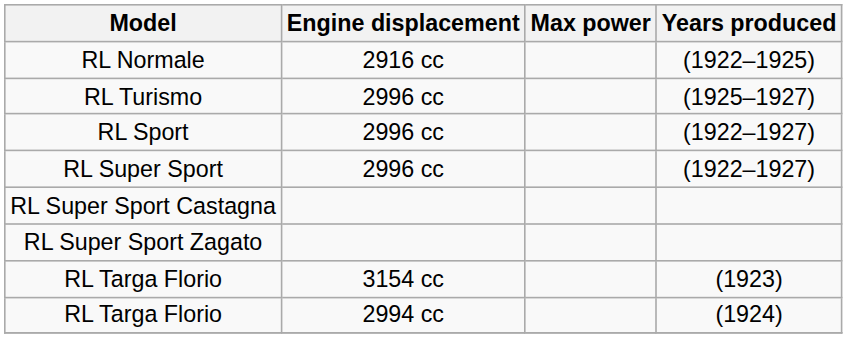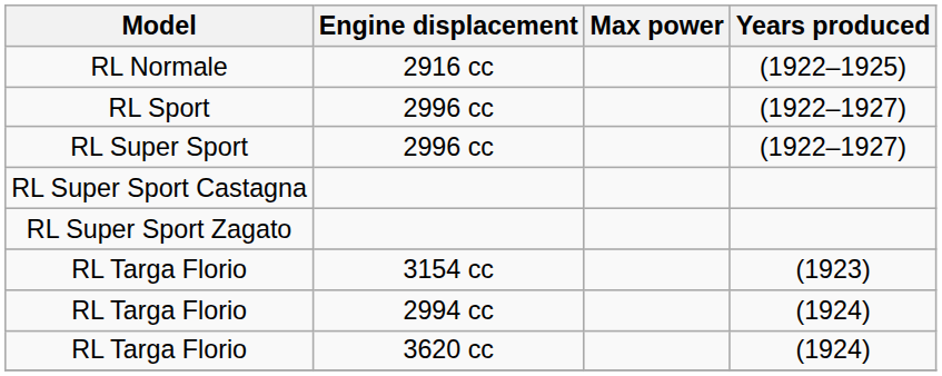- row: RL Turismo | 2996 cc | (1925–1927)
+ row: RL Targa Florio | 3620 cc | (1924)
